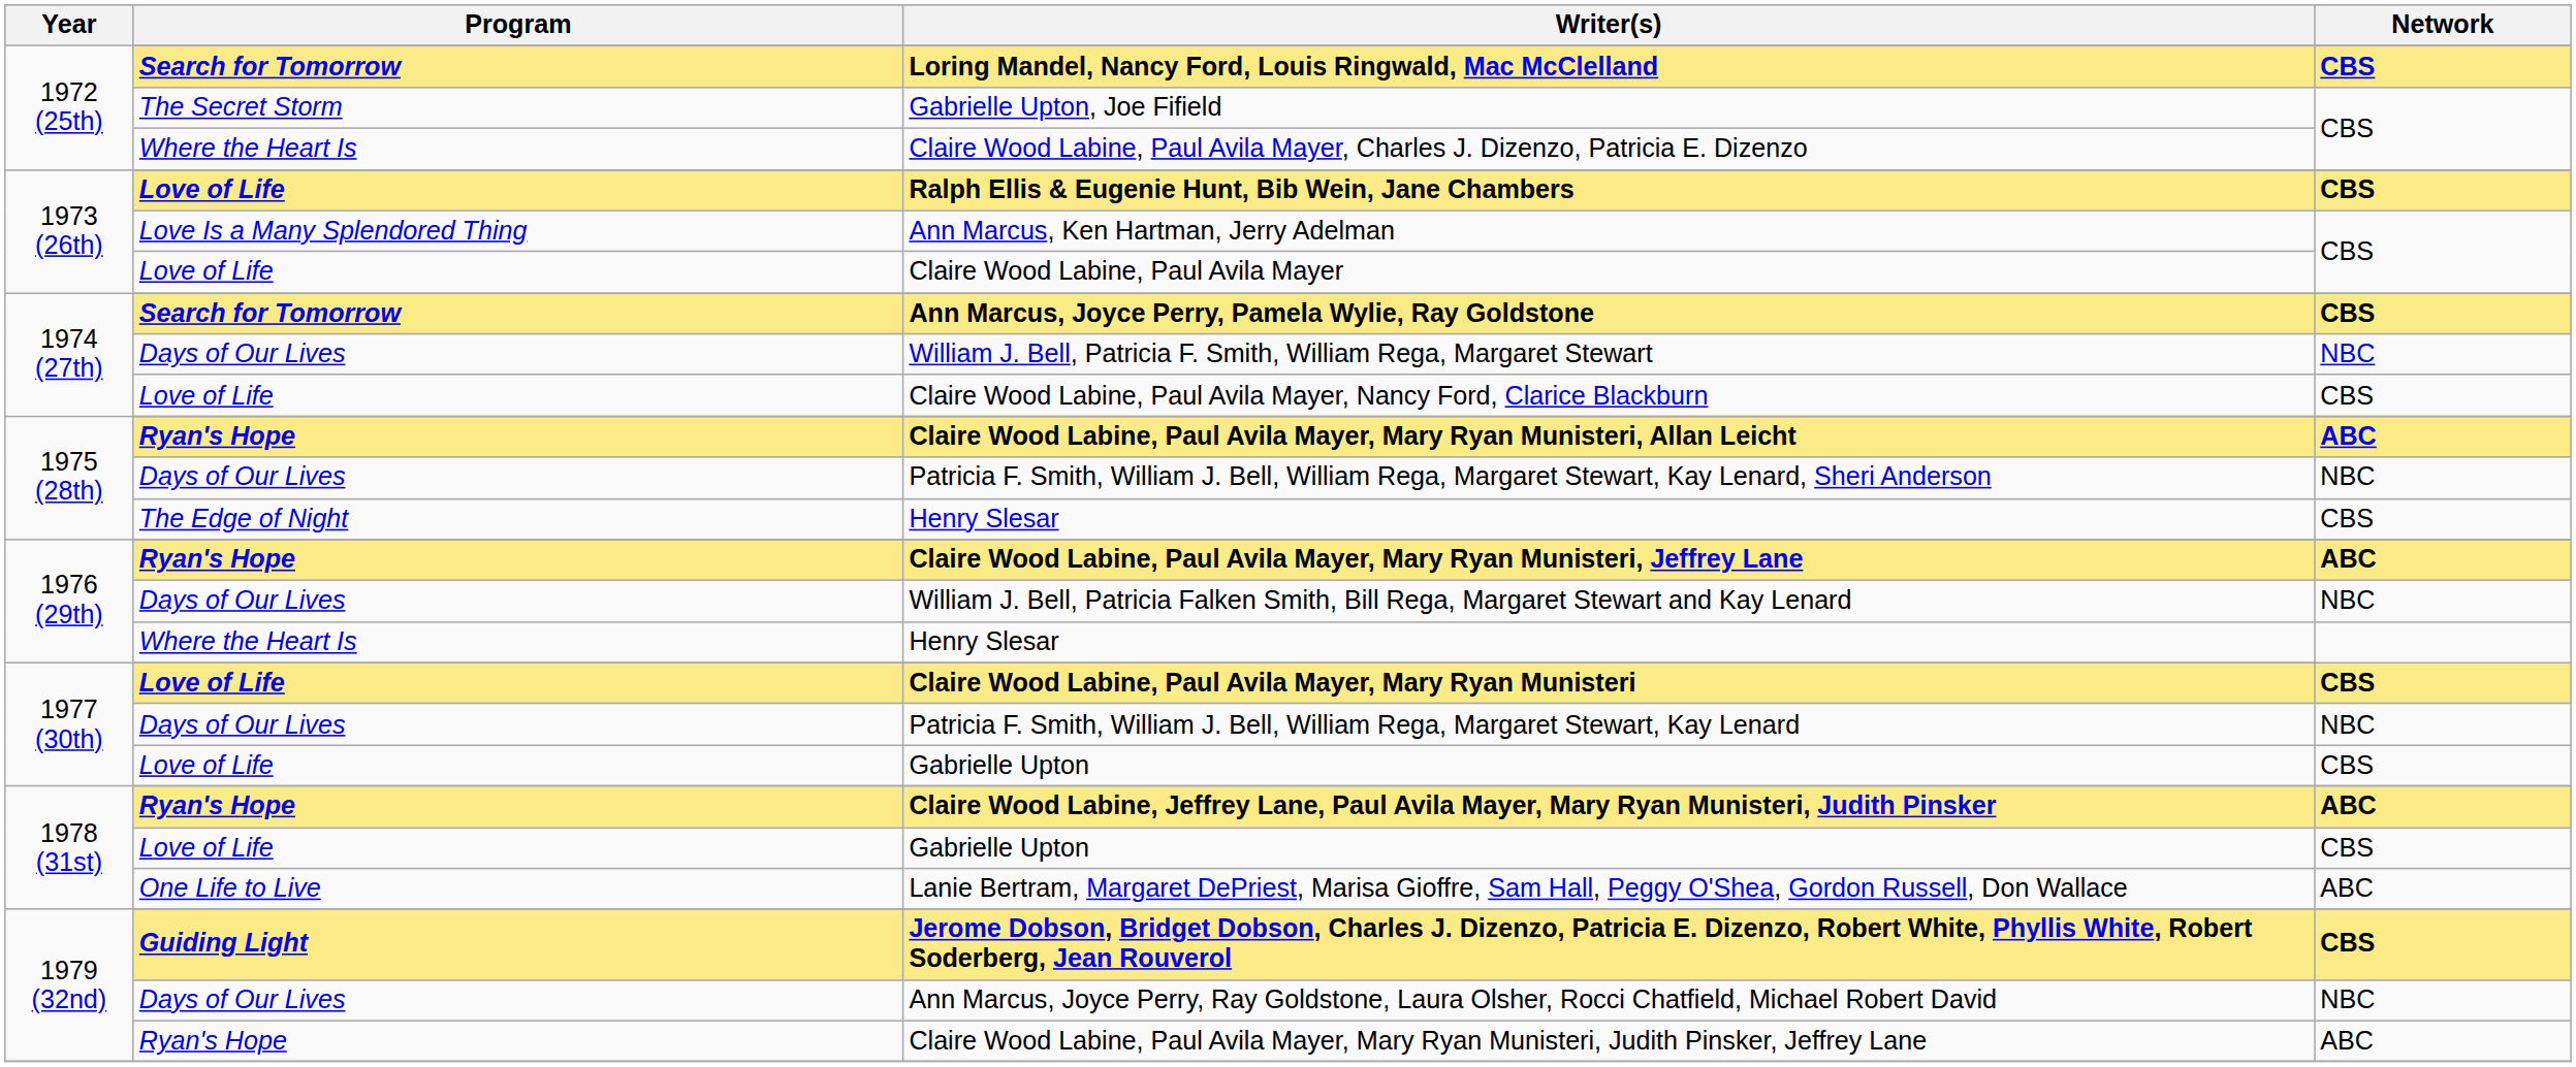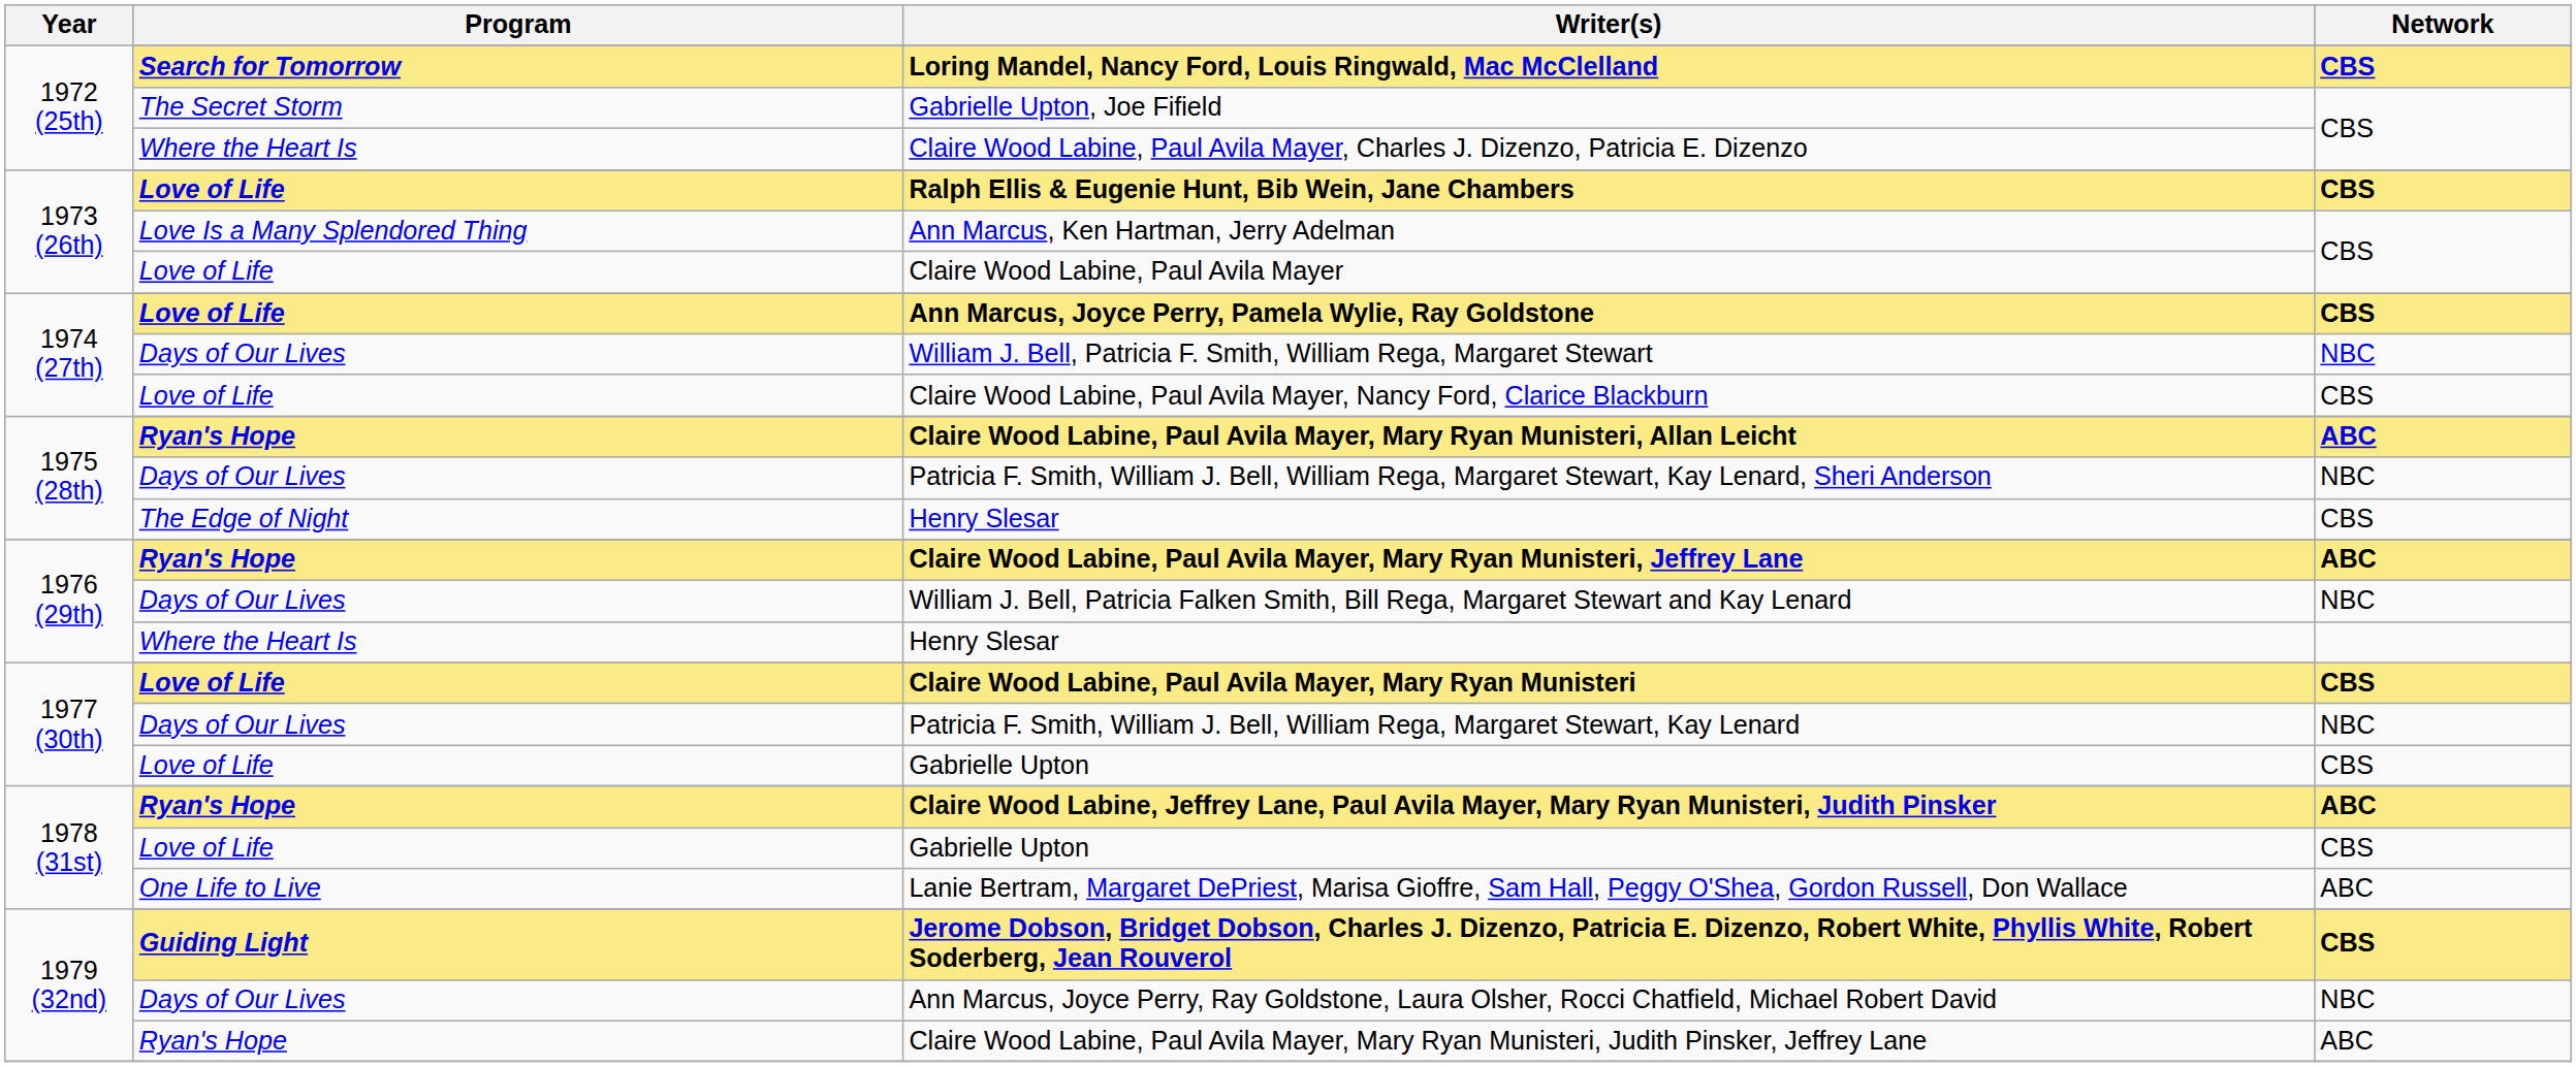Ann Marcus, Joyce Perry, Pamela Wylie, Ray Goldstone | Program: Search for Tomorrow -> Love of Life
